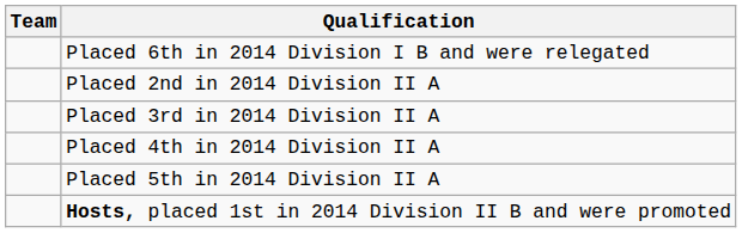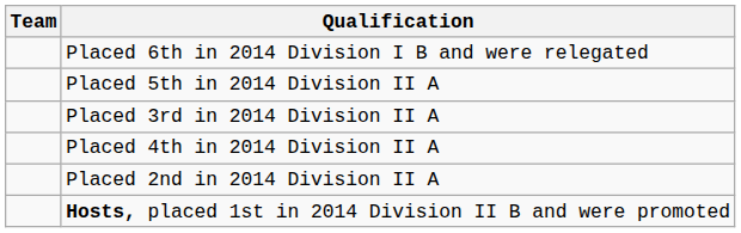rows swapped: Placed 2nd in 2014 Division II A <-> Placed 5th in 2014 Division II A
